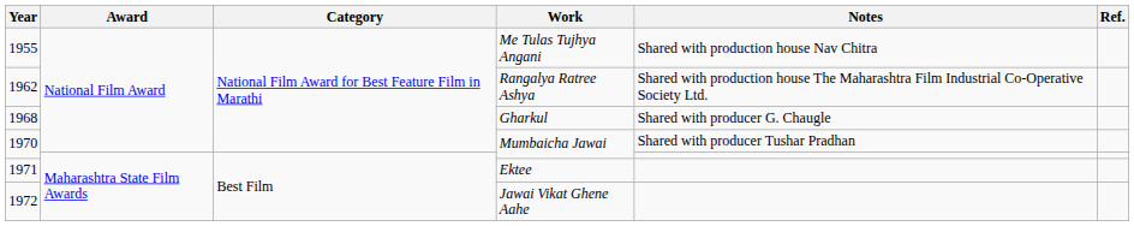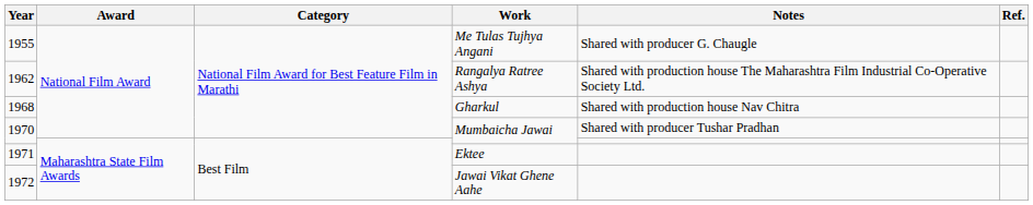1955 | Notes: Shared with production house Nav Chitra -> Shared with producer G. Chaugle
1968 | Notes: Shared with producer G. Chaugle -> Shared with production house Nav Chitra
